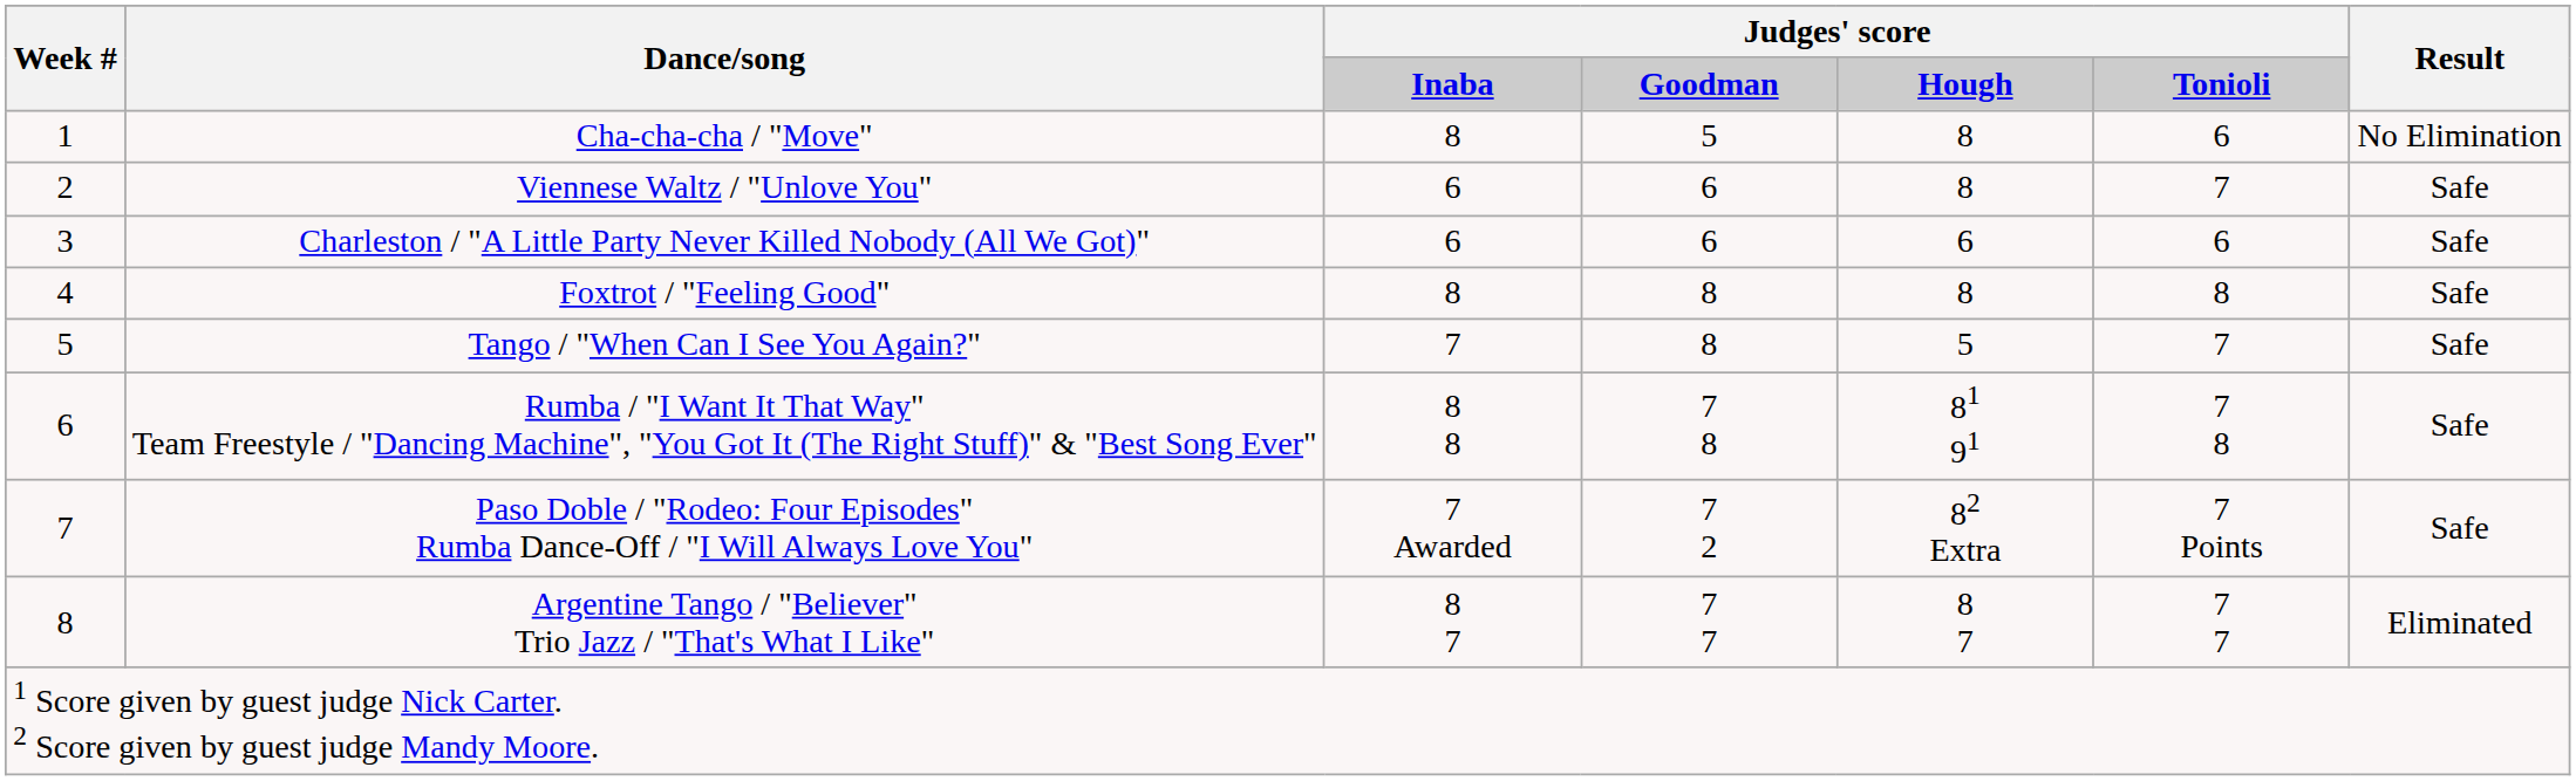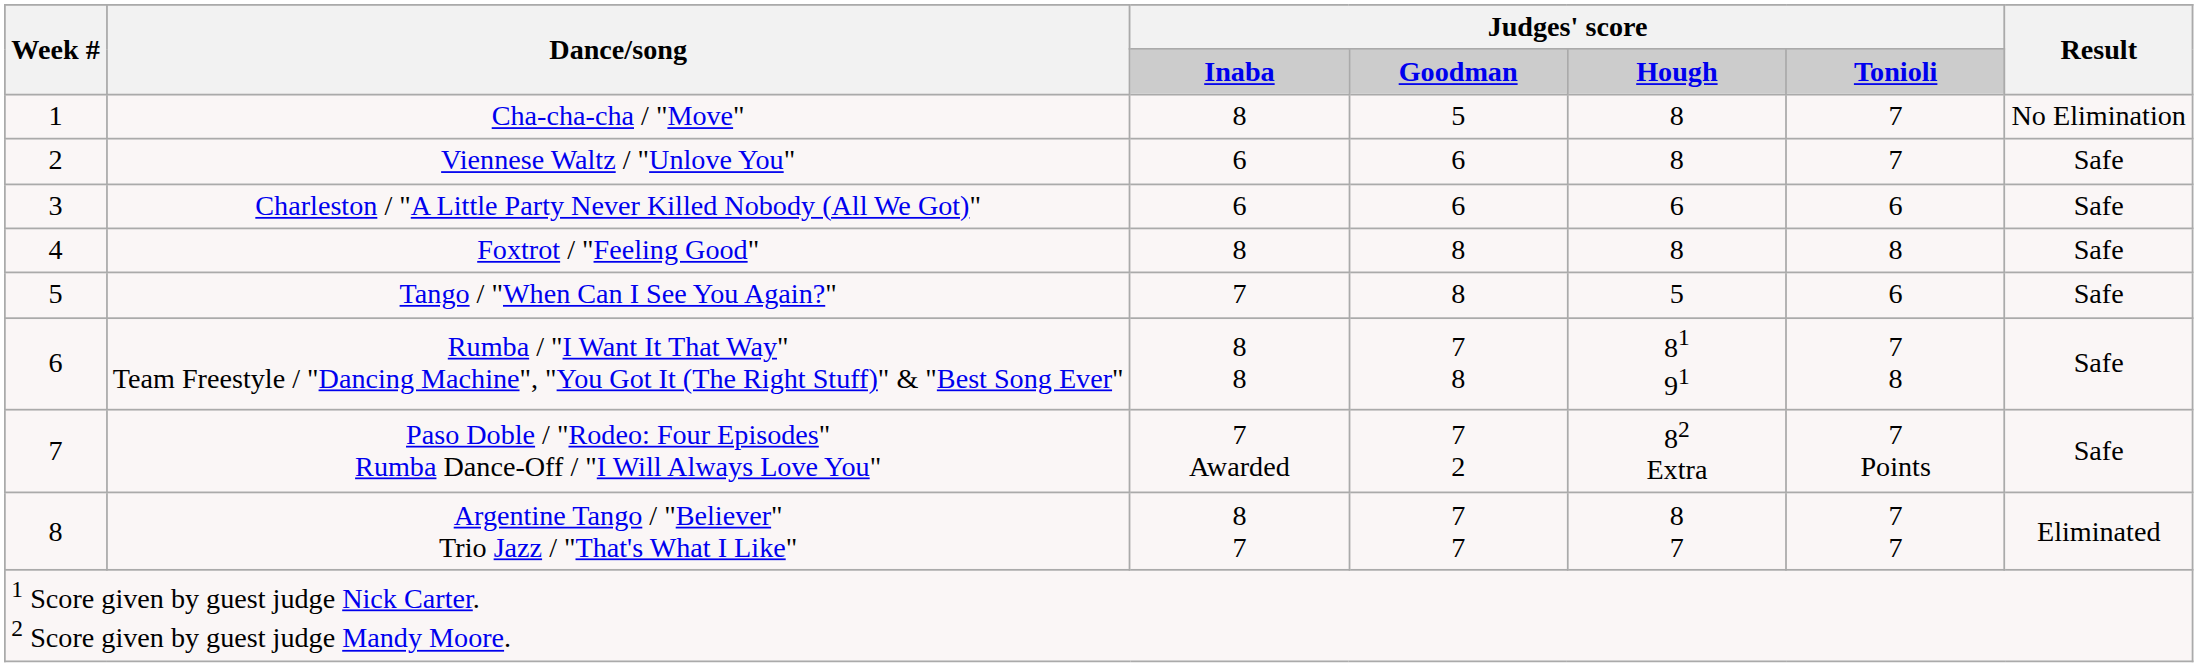Cha-cha-cha / "Move" | column 6: 6 -> 7
Tango / "When Can I See You Again?" | column 6: 7 -> 6
